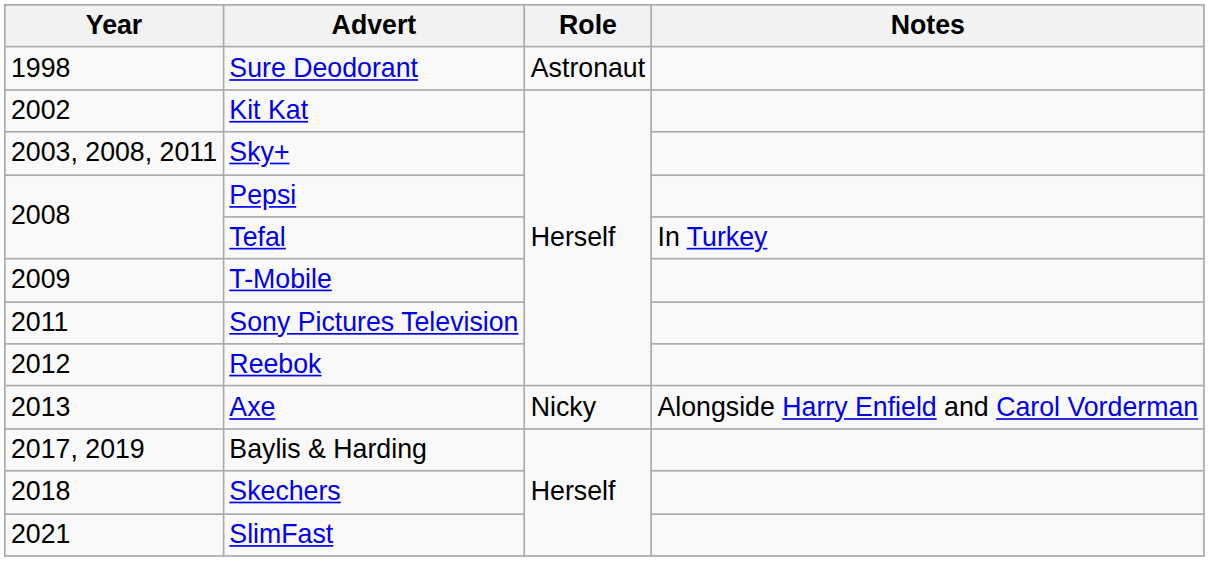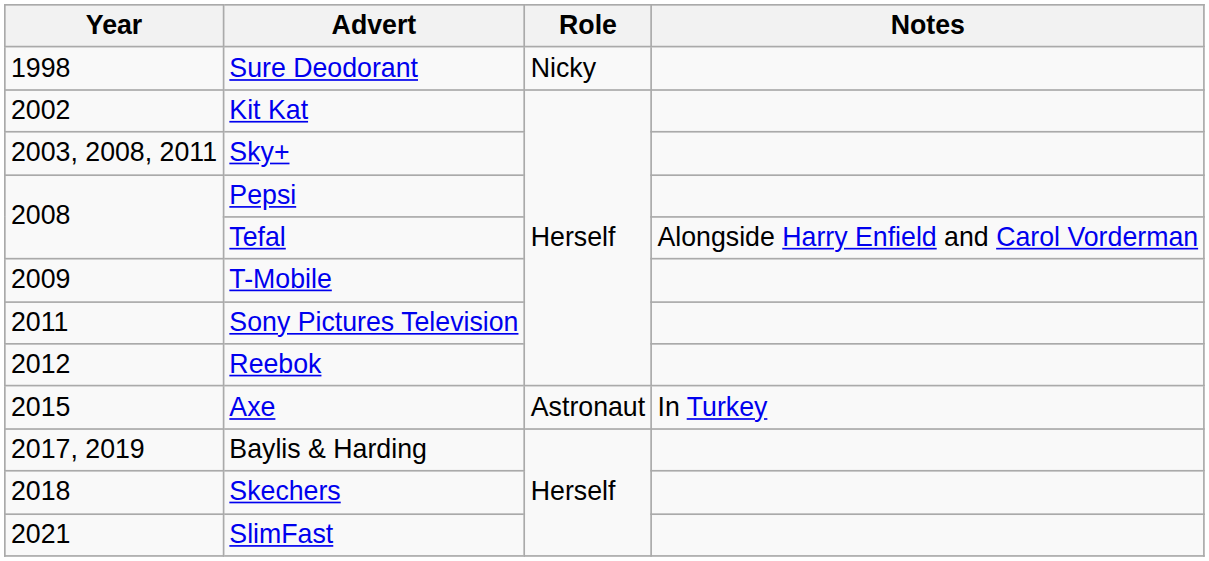Sure Deodorant | Role: Astronaut -> Nicky
Tefal | Notes: In Turkey -> Alongside Harry Enfield and Carol Vorderman
Axe | Year: 2013 -> 2015
Axe | Role: Nicky -> Astronaut
Axe | Notes: Alongside Harry Enfield and Carol Vorderman -> In Turkey
